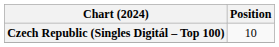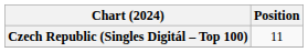Czech Republic (Singles Digitál – Top 100) | Position: 10 -> 11
